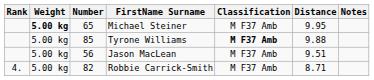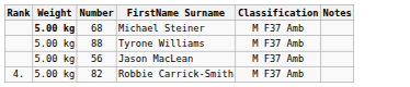- column: Distance | 9.95 | 9.88 | 9.51 | 8.71
Michael Steiner | Number: 65 -> 68
Tyrone Williams | Number: 85 -> 88
Tyrone Williams | Classification: bold -> normal
